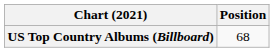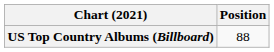US Top Country Albums (Billboard) | Position: 68 -> 88
